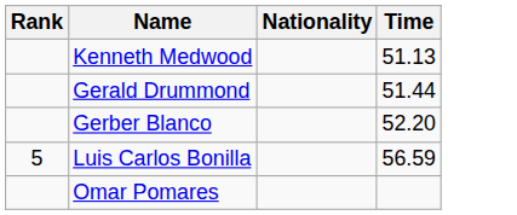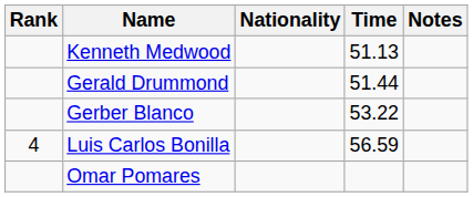+ column: Notes
Gerber Blanco | Time: 52.20 -> 53.22
Luis Carlos Bonilla | Rank: 5 -> 4
